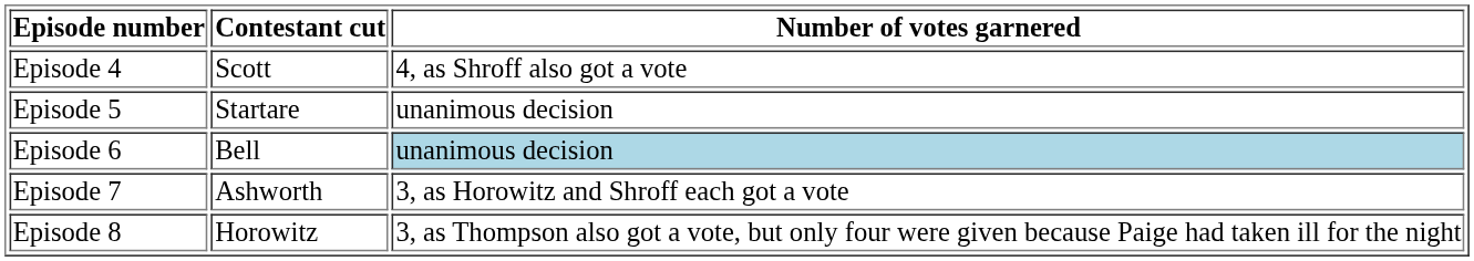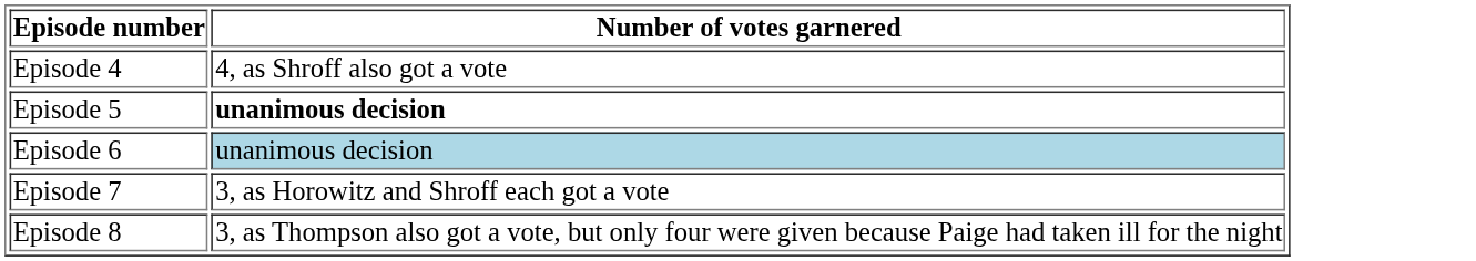- column: Contestant cut | Scott | Startare | Bell | Ashworth | Horowitz
Episode 5 | Number of votes garnered: normal -> bold
